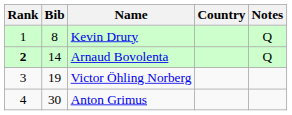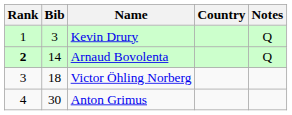Kevin Drury | Bib: 8 -> 3
Victor Öhling Norberg | Bib: 19 -> 18
